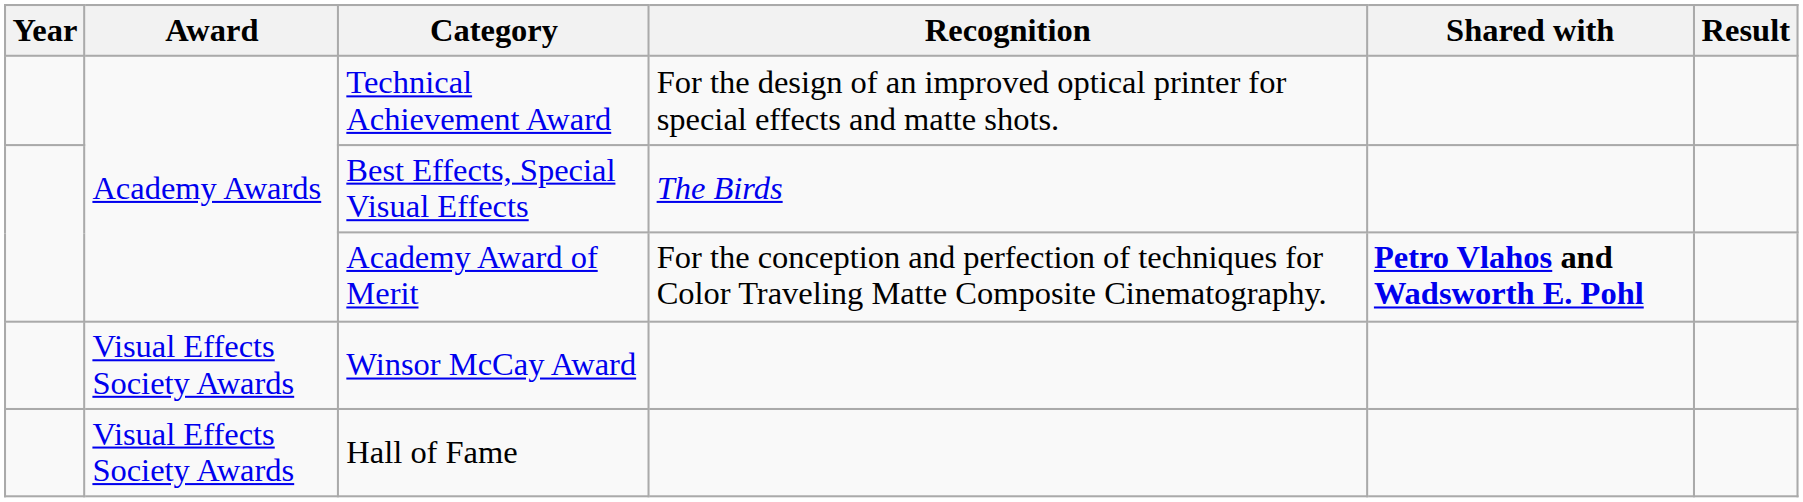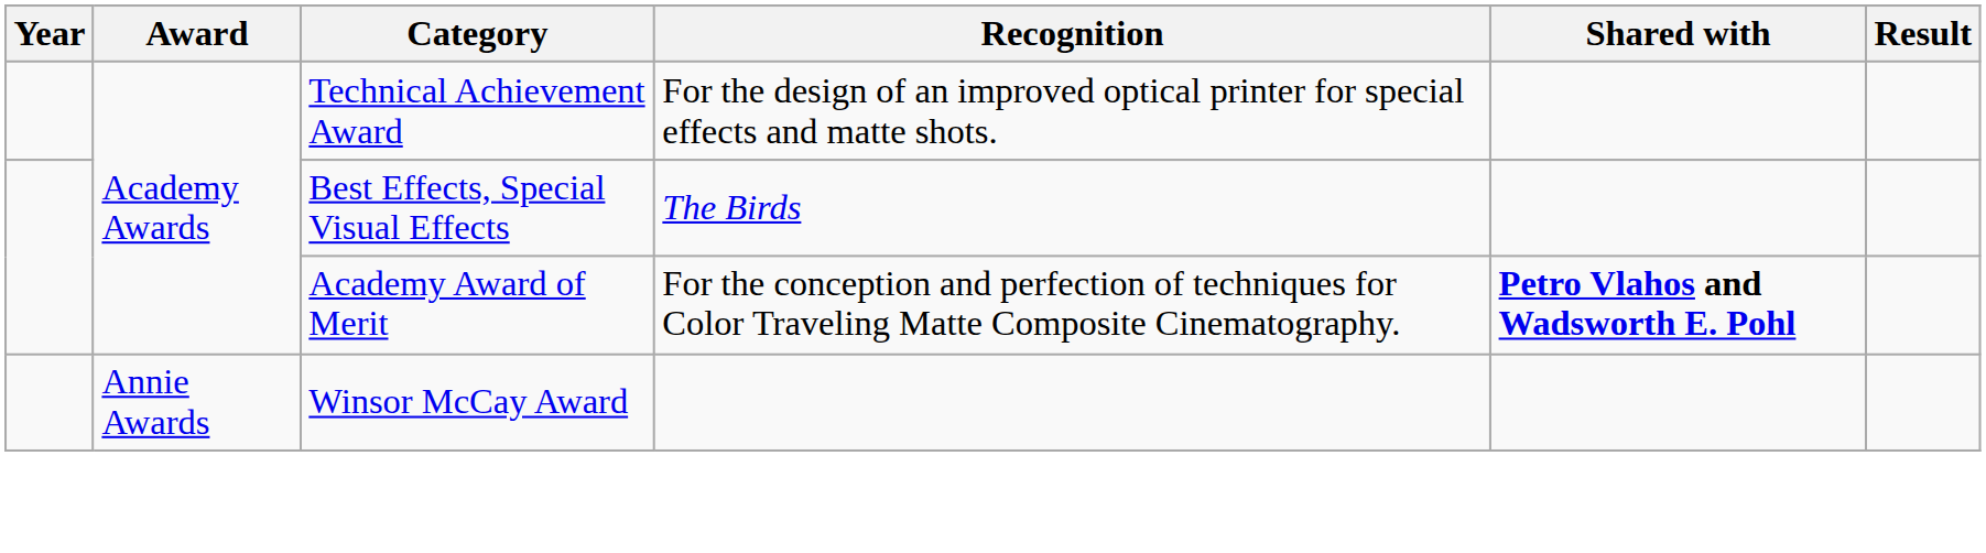Winsor McCay Award | Award: Visual Effects Society Awards -> Annie Awards
- row: Visual Effects Society Awards | Hall of Fame
